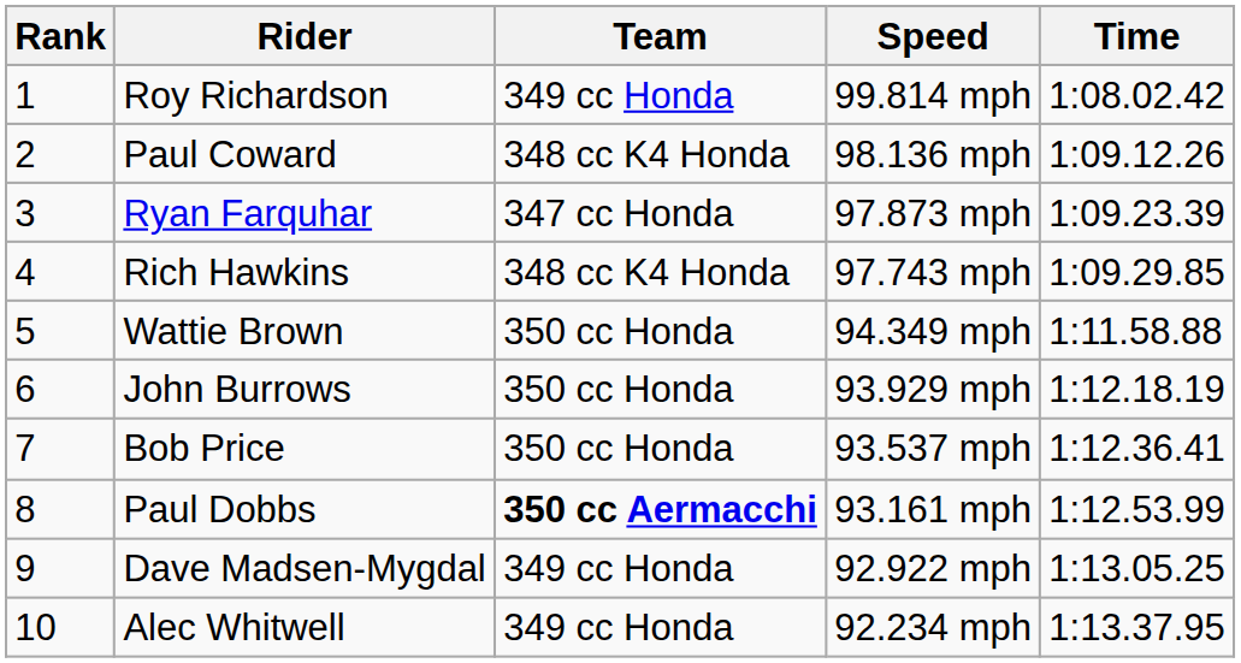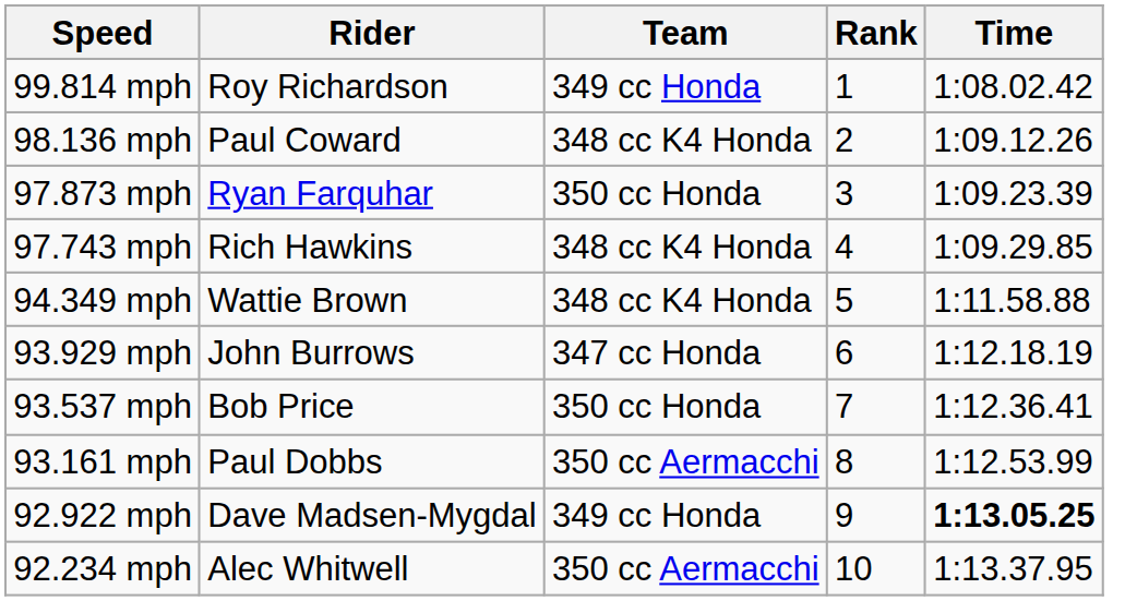columns swapped: Rank <-> Speed
Ryan Farquhar | Team: 347 cc Honda -> 350 cc Honda
Wattie Brown | Team: 350 cc Honda -> 348 cc K4 Honda
John Burrows | Team: 350 cc Honda -> 347 cc Honda
Paul Dobbs | Team: bold -> normal
Dave Madsen-Mygdal | Time: normal -> bold
Alec Whitwell | Team: 349 cc Honda -> 350 cc Aermacchi
